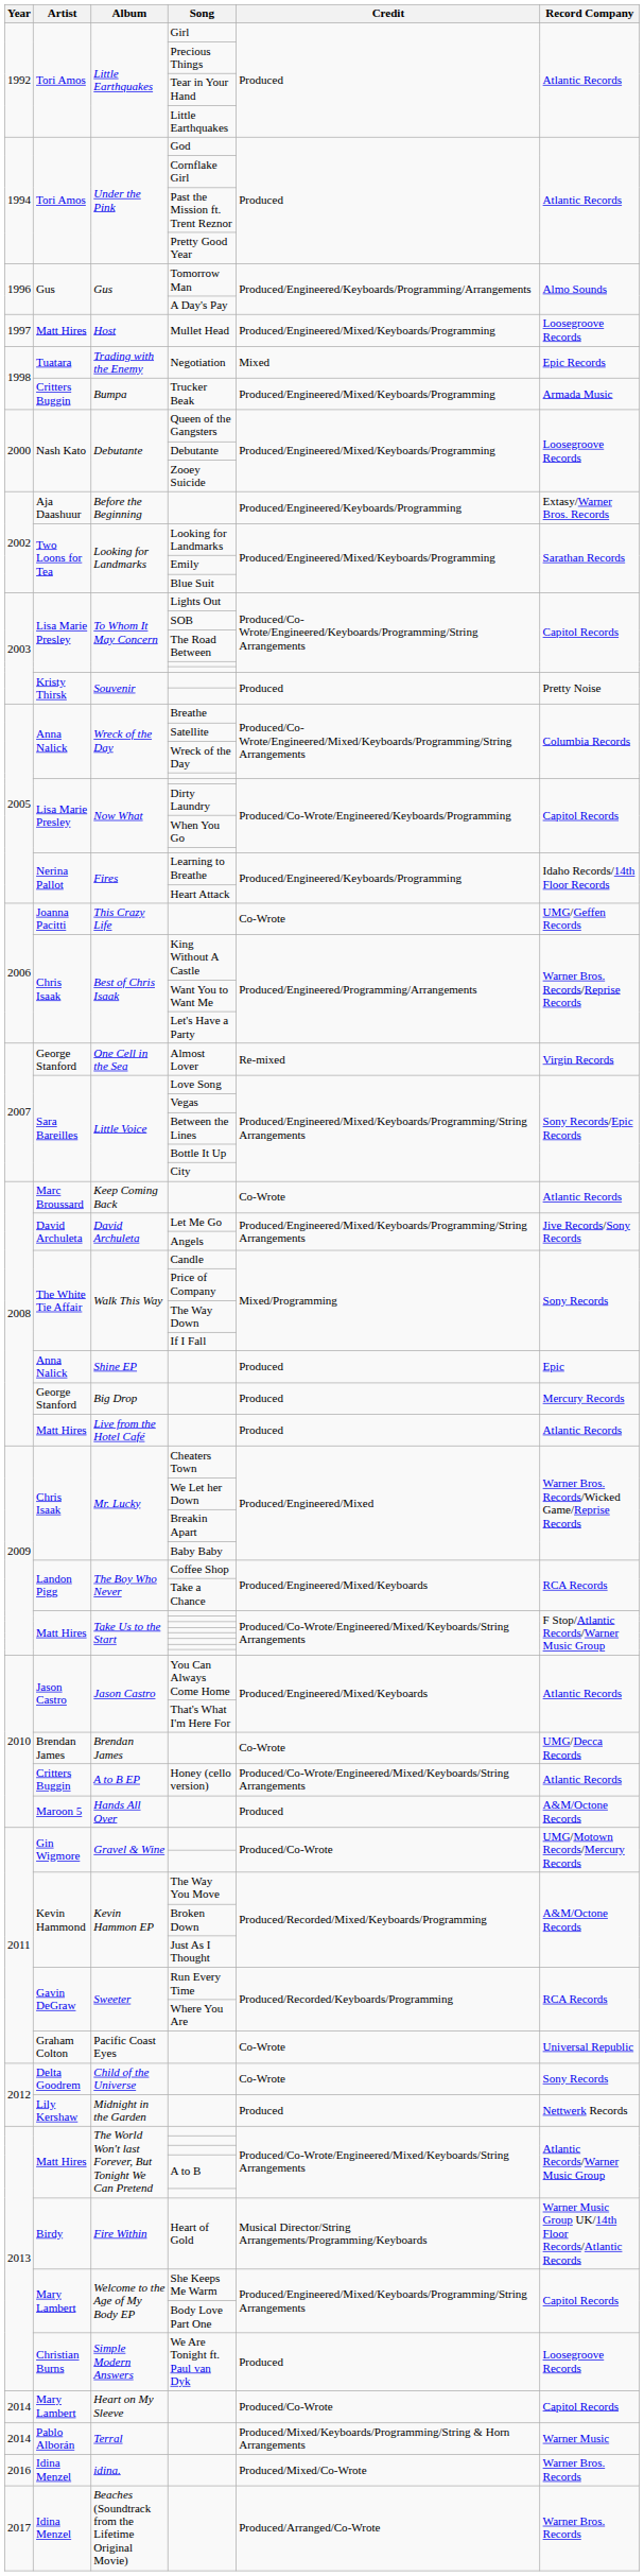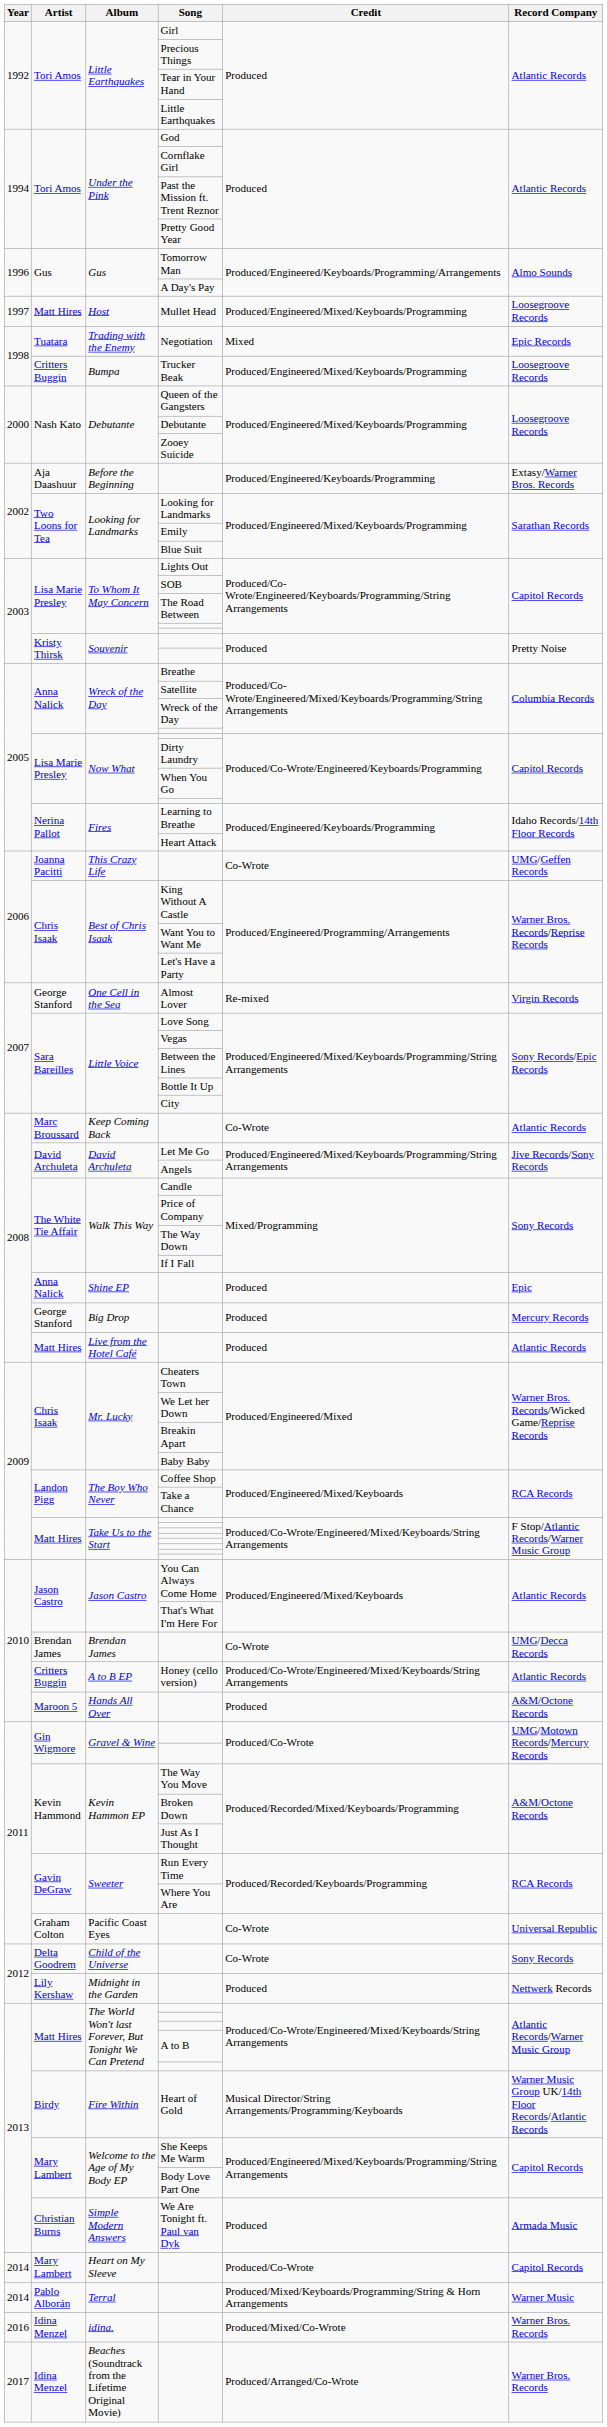Trucker Beak | Record Company: Armada Music -> Loosegroove Records
We Are Tonight ft. Paul van Dyk | Record Company: Loosegroove Records -> Armada Music
